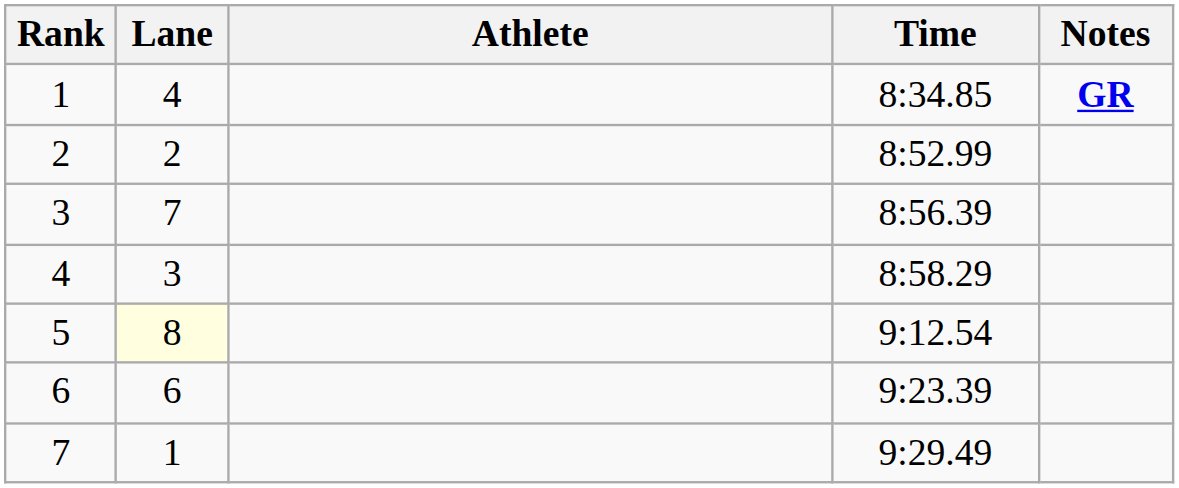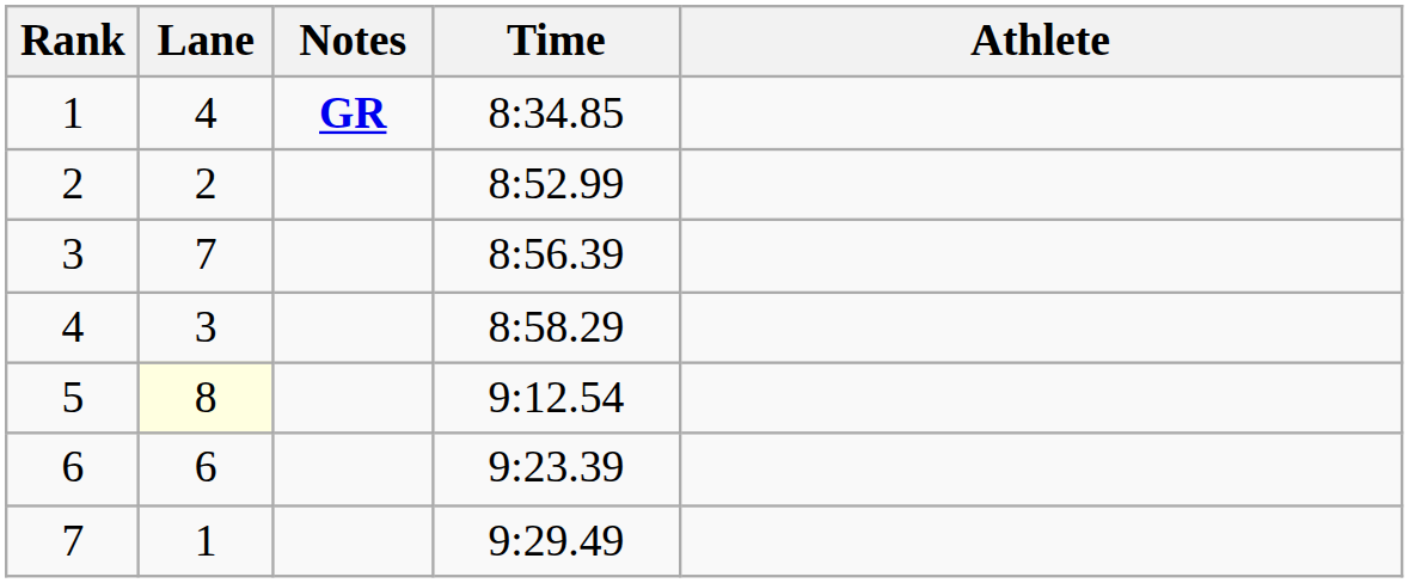columns swapped: Athlete <-> Notes
